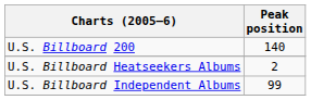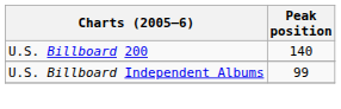- row: U.S. Billboard Heatseekers Albums | 2
